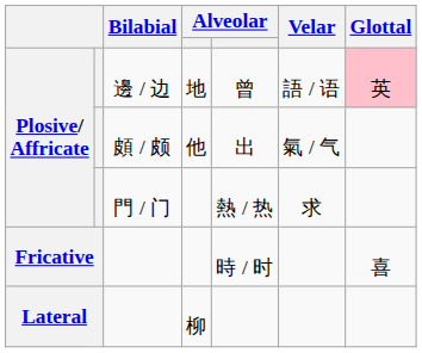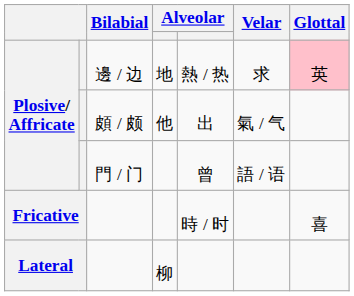邊 / 边 | column 5: 曾 -> 熱 / 热
邊 / 边 | Velar: 語 / 语 -> 求
門 / 门 | column 5: 熱 / 热 -> 曾
門 / 门 | Velar: 求 -> 語 / 语
